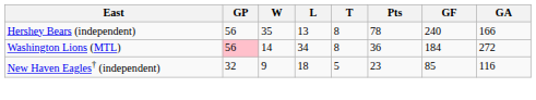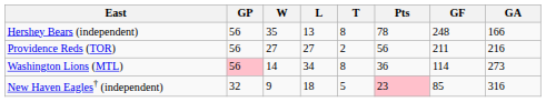Hershey Bears (independent) | GF: 240 -> 248
+ row: Providence Reds (TOR) | 56 | 27 | 27 | 2 | 56 | 211 | 216
Washington Lions (MTL) | GF: 184 -> 114
Washington Lions (MTL) | GA: 272 -> 273
New Haven Eagles† (independent) | Pts: no background -> pink background
New Haven Eagles† (independent) | GA: 116 -> 316
